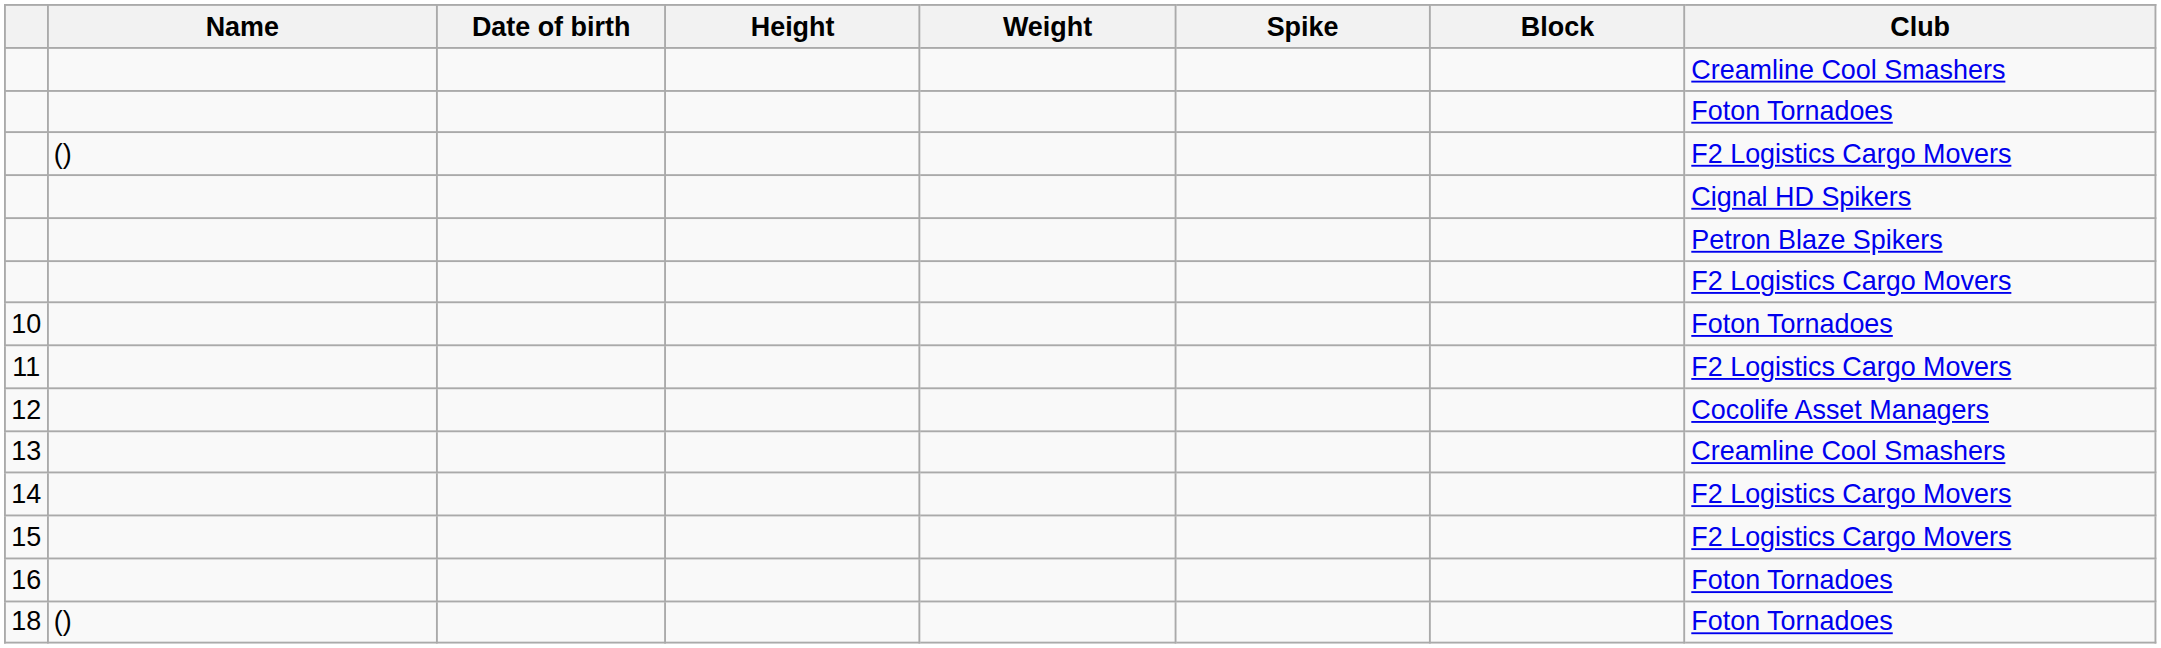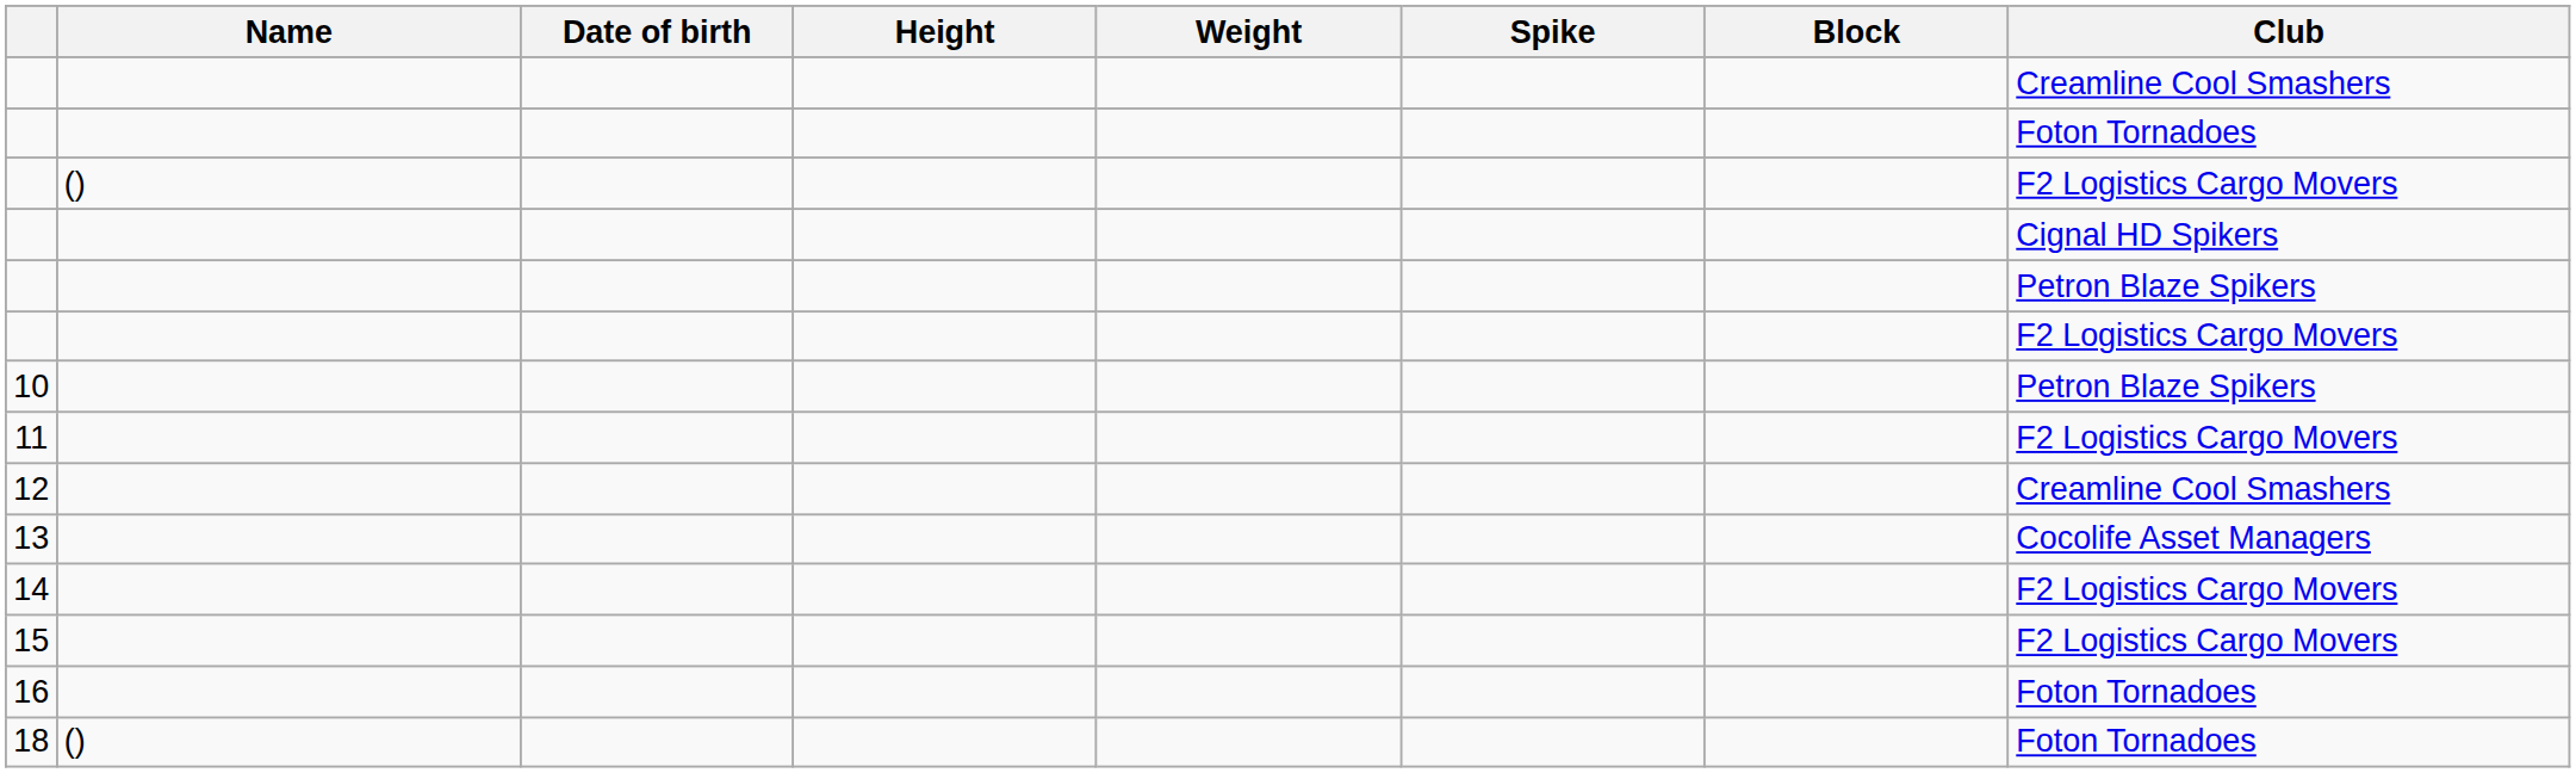10 | Club: Foton Tornadoes -> Petron Blaze Spikers
12 | Club: Cocolife Asset Managers -> Creamline Cool Smashers
13 | Club: Creamline Cool Smashers -> Cocolife Asset Managers
